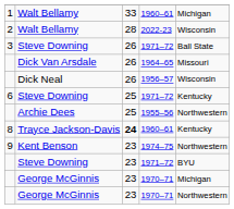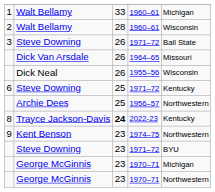2 / Walt Bellamy | column 4: 2022-23 -> 1960–61
Dick Neal | column 4: 1956–57 -> 1955–56
Archie Dees | column 4: 1955–56 -> 1956–57
Trayce Jackson-Davis | column 4: 1960–61 -> 2022-23
